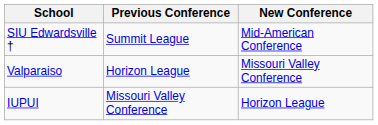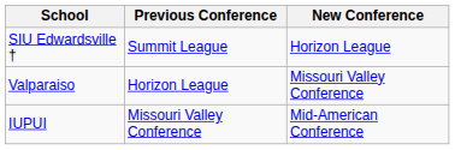SIU Edwardsville † | New Conference: Mid-American Conference -> Horizon League
IUPUI | New Conference: Horizon League -> Mid-American Conference
